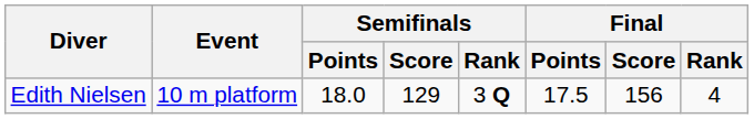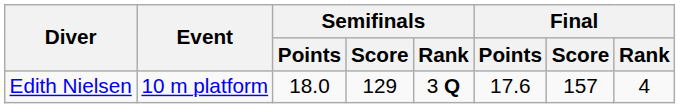Edith Nielsen | Final / Points: 17.5 -> 17.6
Edith Nielsen | Final / Score: 156 -> 157
